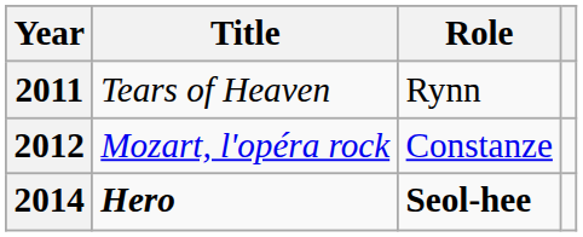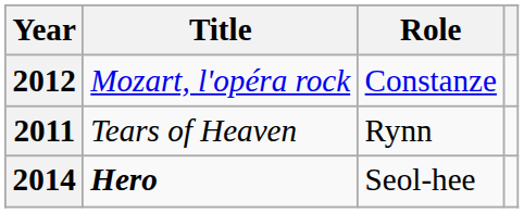rows swapped: 2011 <-> 2012
2014 | Role: bold -> normal
